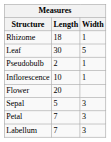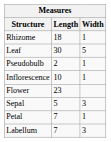Flower | Length: 20 -> 23
Petal | Width: 3 -> 1
